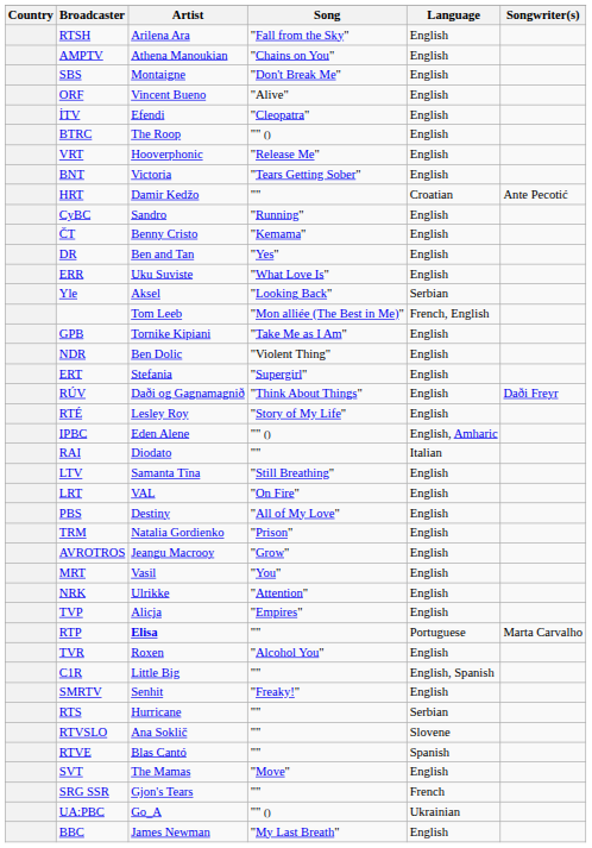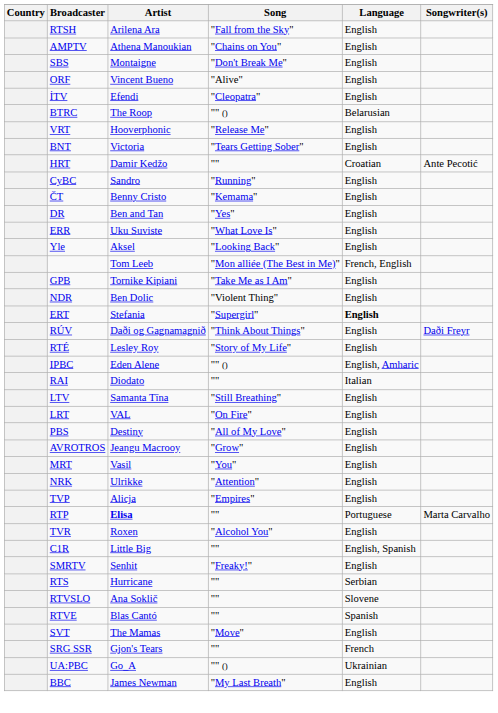BTRC | Language: English -> Belarusian
Yle | Language: Serbian -> English
ERT | Language: normal -> bold
- row: TRM | Natalia Gordienko | "Prison" | English
